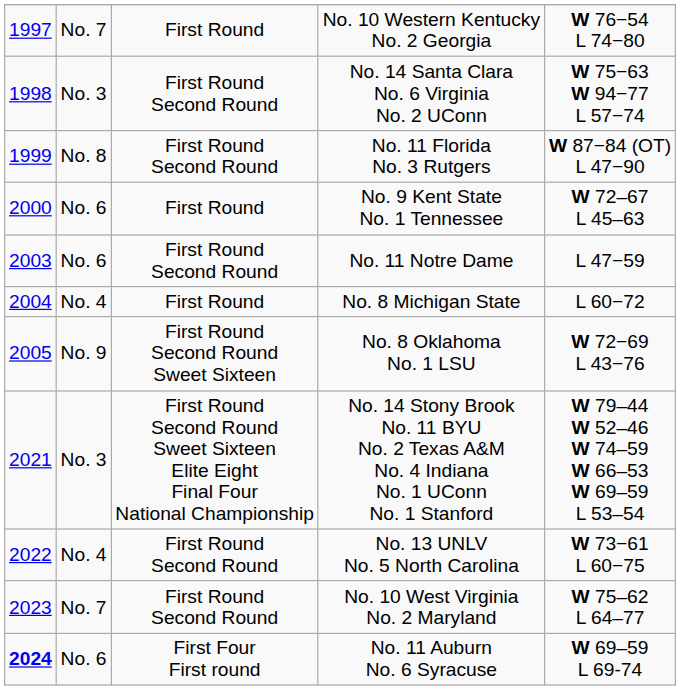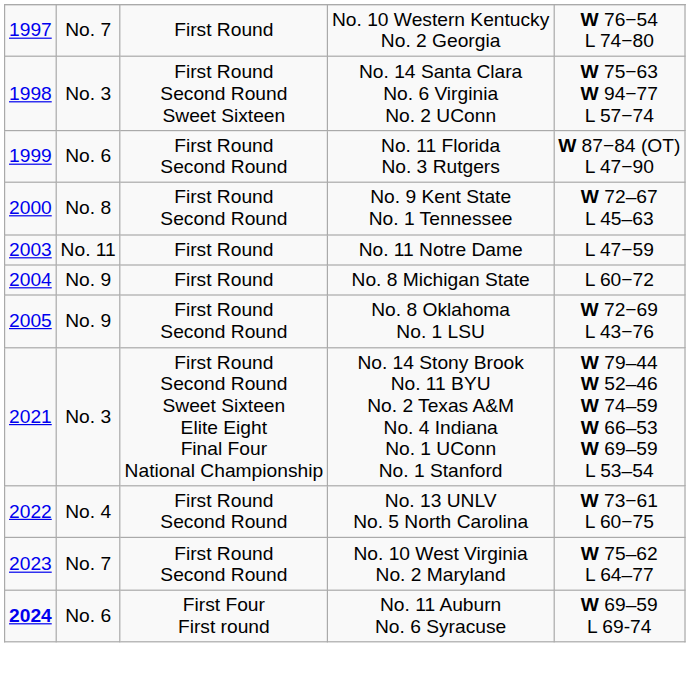No. 14 Santa Clara No. 6 Virginia No. 2 UConn | column 3: First Round Second Round -> First Round Second Round Sweet Sixteen
No. 11 Florida No. 3 Rutgers | column 2: No. 8 -> No. 6
No. 9 Kent State No. 1 Tennessee | column 2: No. 6 -> No. 8
No. 9 Kent State No. 1 Tennessee | column 3: First Round -> First Round Second Round
No. 11 Notre Dame | column 2: No. 6 -> No. 11
No. 11 Notre Dame | column 3: First Round Second Round -> First Round
No. 8 Michigan State | column 2: No. 4 -> No. 9
No. 8 Oklahoma No. 1 LSU | column 3: First Round Second Round Sweet Sixteen -> First Round Second Round
